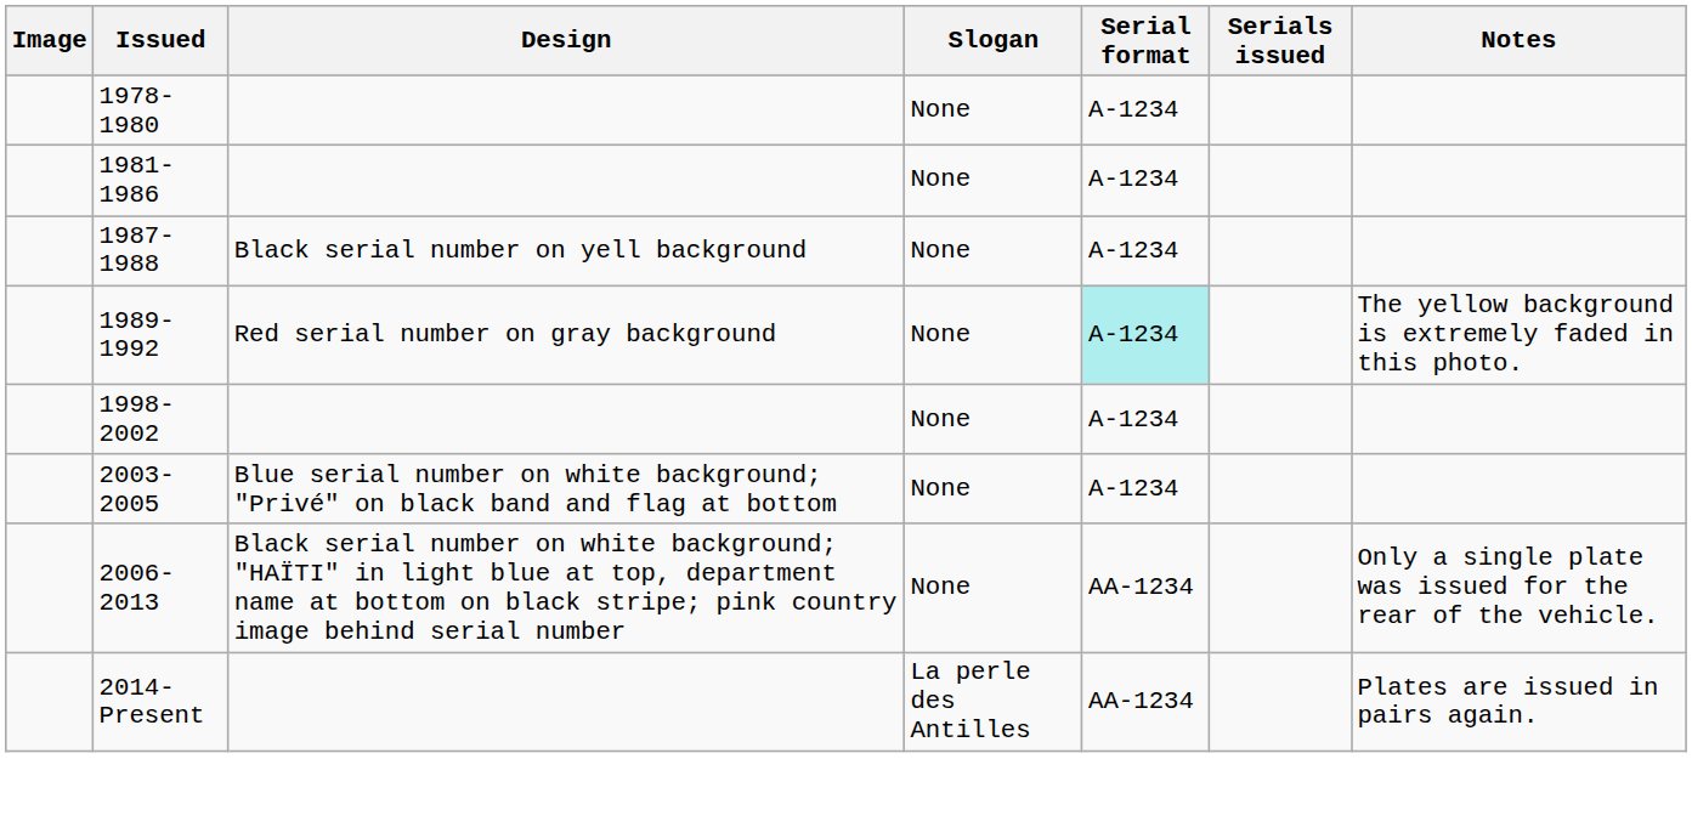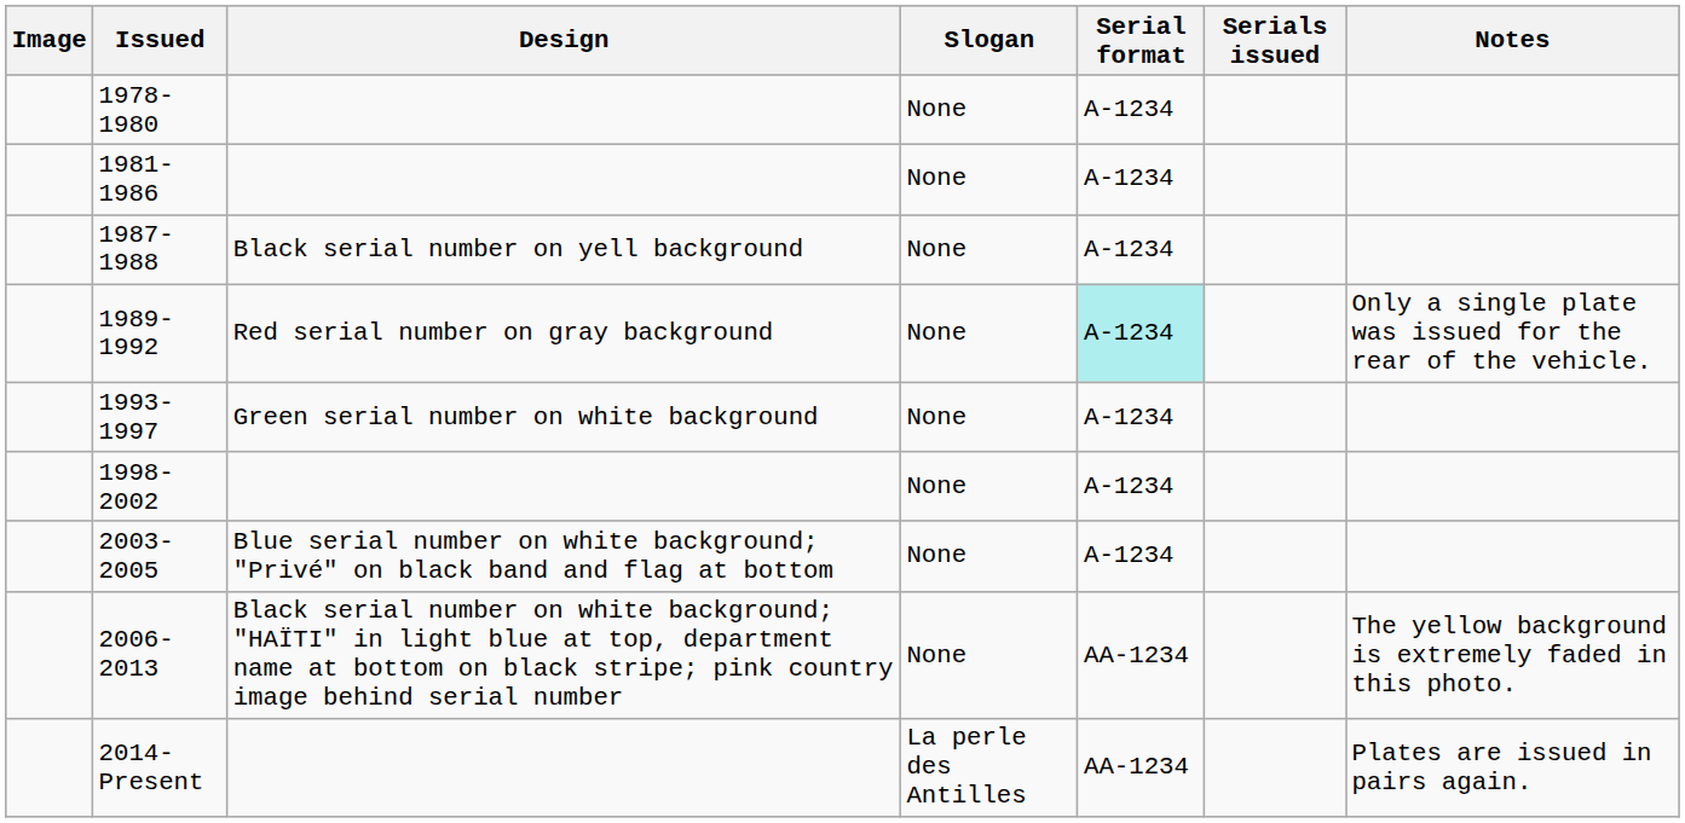1989-1992 | Notes: The yellow background is extremely faded in this photo. -> Only a single plate was issued for the rear of the vehicle.
+ row: 1993-1997 | Green serial number on white background | None | A-1234
2006-2013 | Notes: Only a single plate was issued for the rear of the vehicle. -> The yellow background is extremely faded in this photo.
